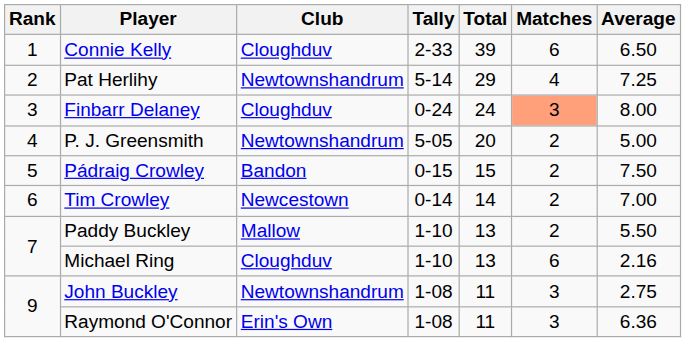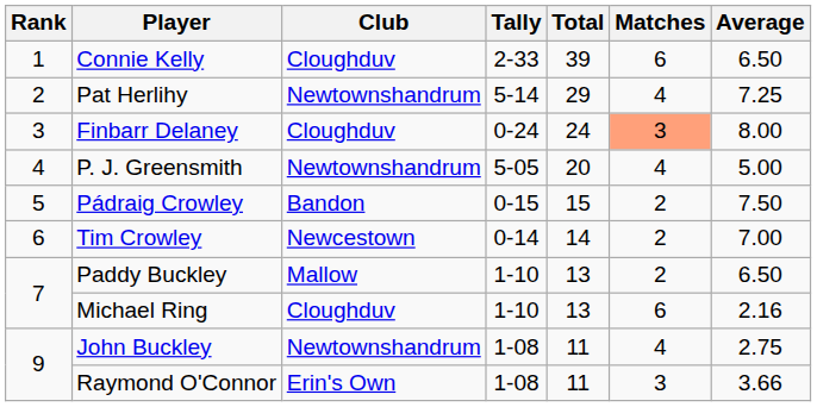P. J. Greensmith | Matches: 2 -> 4
Paddy Buckley | Average: 5.50 -> 6.50
John Buckley | Matches: 3 -> 4
Raymond O'Connor | Average: 6.36 -> 3.66
